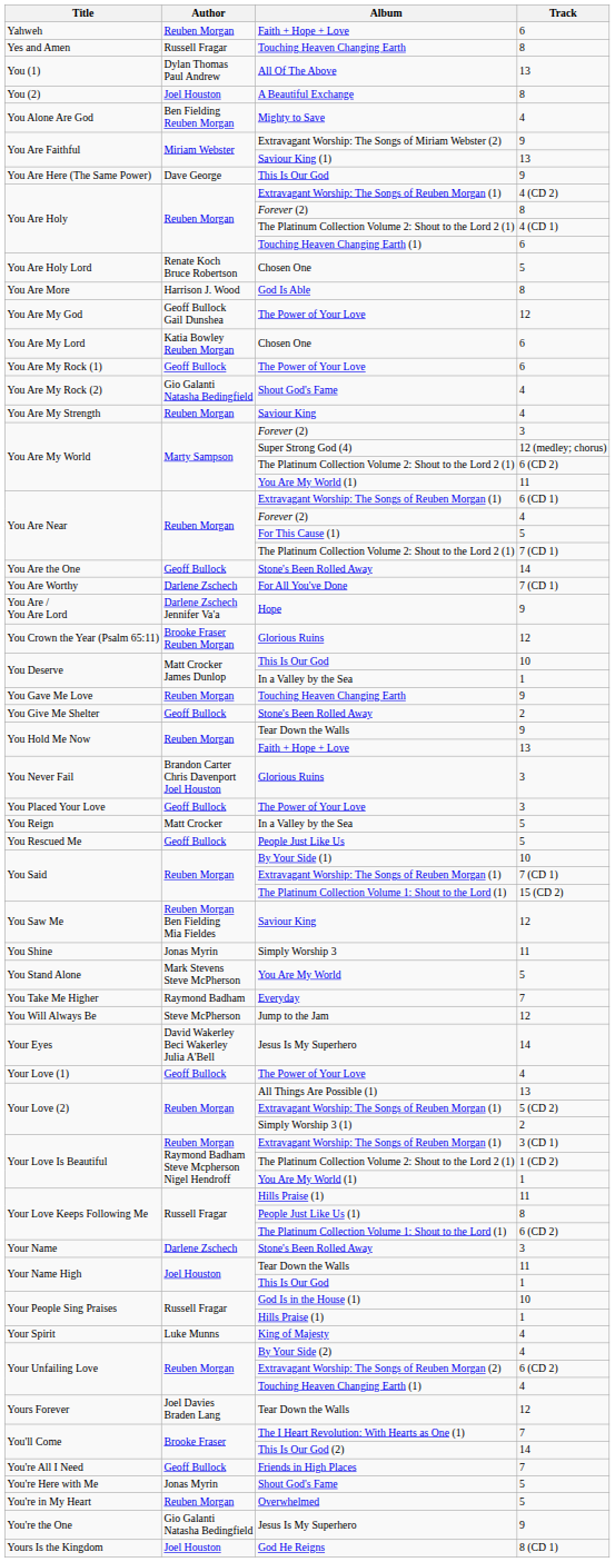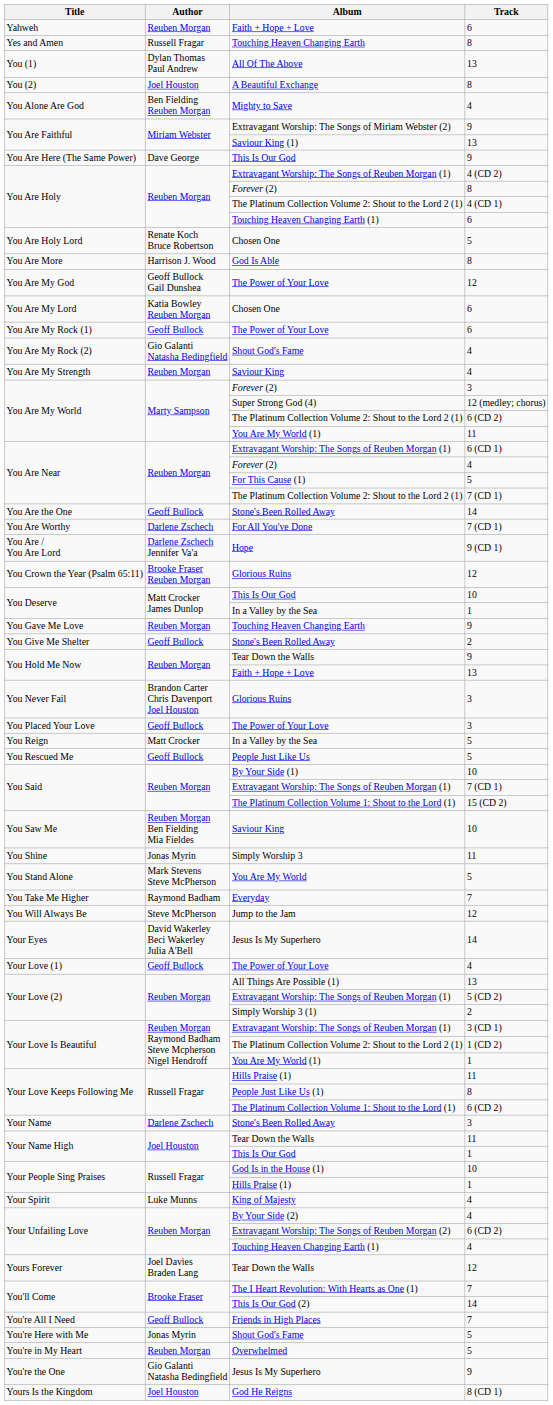You Are / You Are Lord | Track: 9 -> 9 (CD 1)
You Saw Me | Track: 12 -> 10
